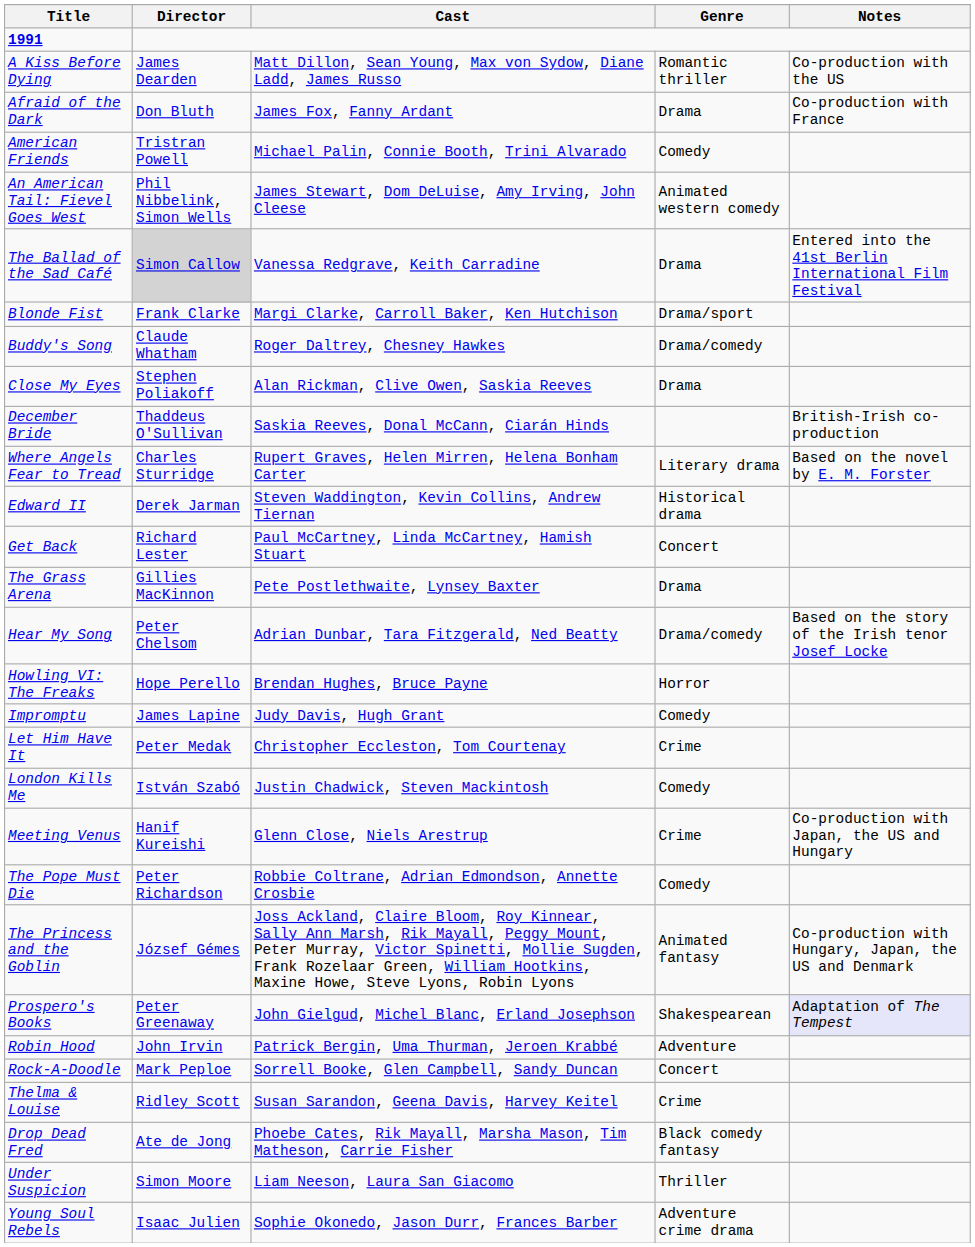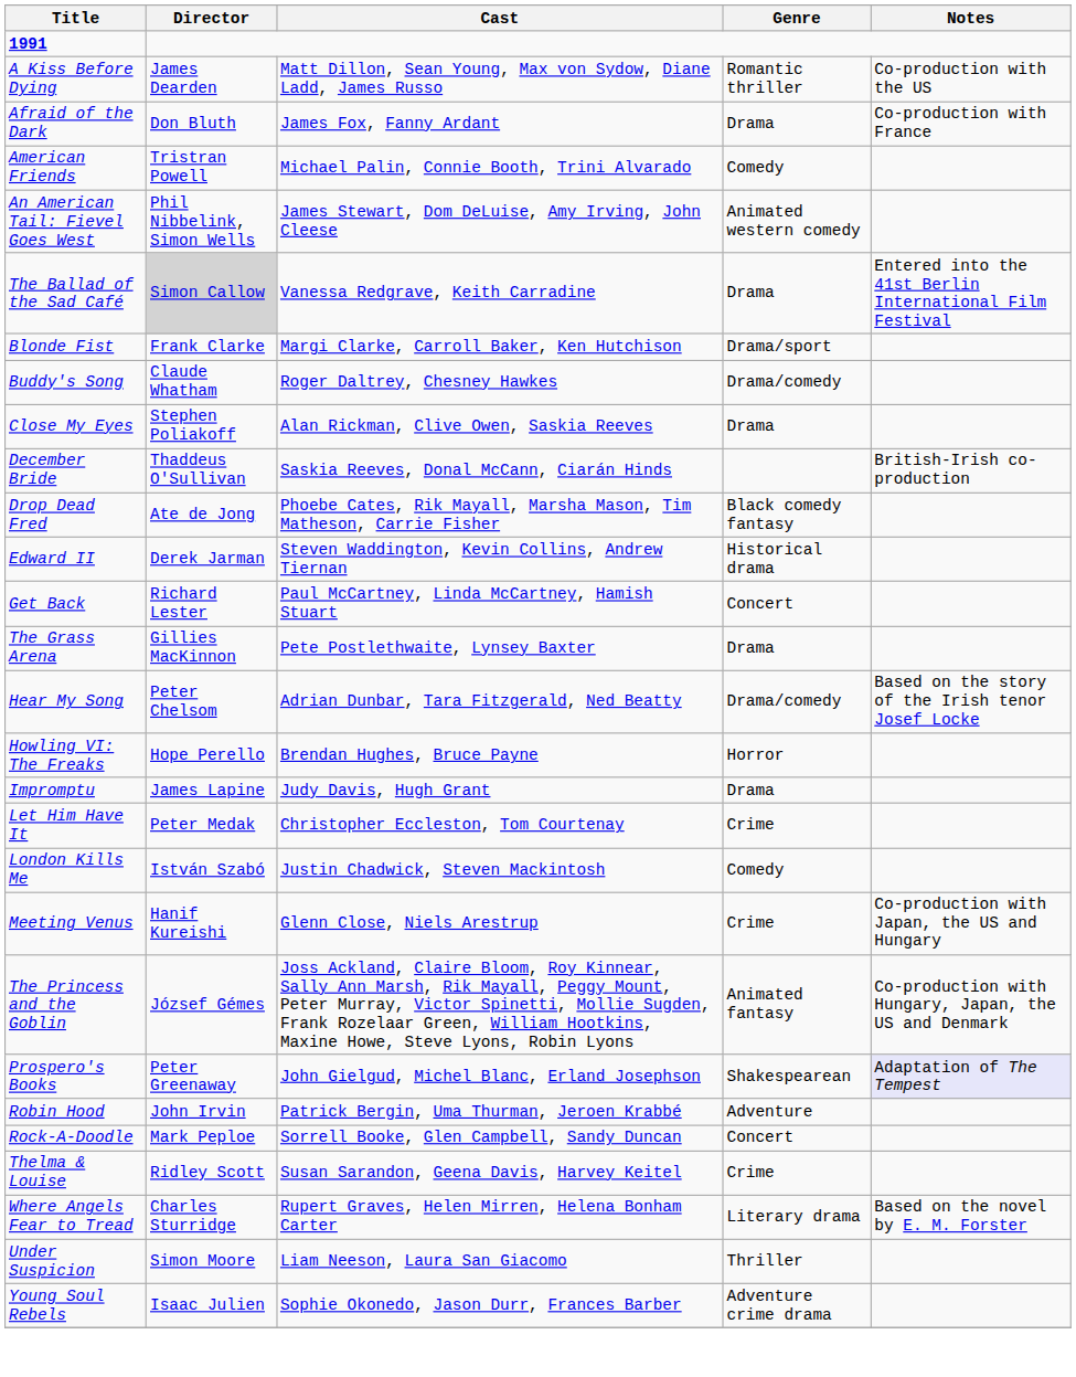rows swapped: Drop Dead Fred <-> Where Angels Fear to Tread
Impromptu | Genre: Comedy -> Drama
- row: The Pope Must Die | Peter Richardson | Robbie Coltrane, Adrian Edmondson, Annette Crosbie | Comedy
